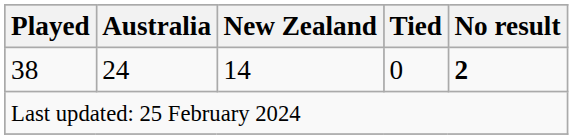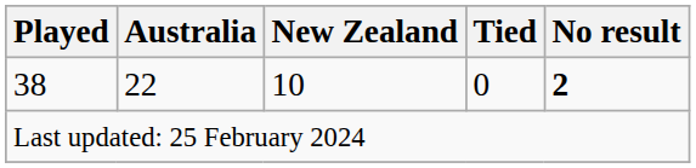38 | Australia: 24 -> 22
38 | New Zealand: 14 -> 10
